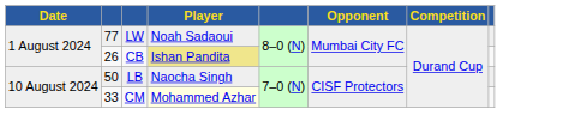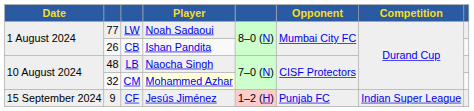CB | Player: khaki background -> no background
LB | column 2: 50 -> 48
CM | column 2: 33 -> 32
+ row: 15 September 2024 | 9 | CF | Jesús Jiménez | 1–2 (H) | Punjab FC | Indian Super League
